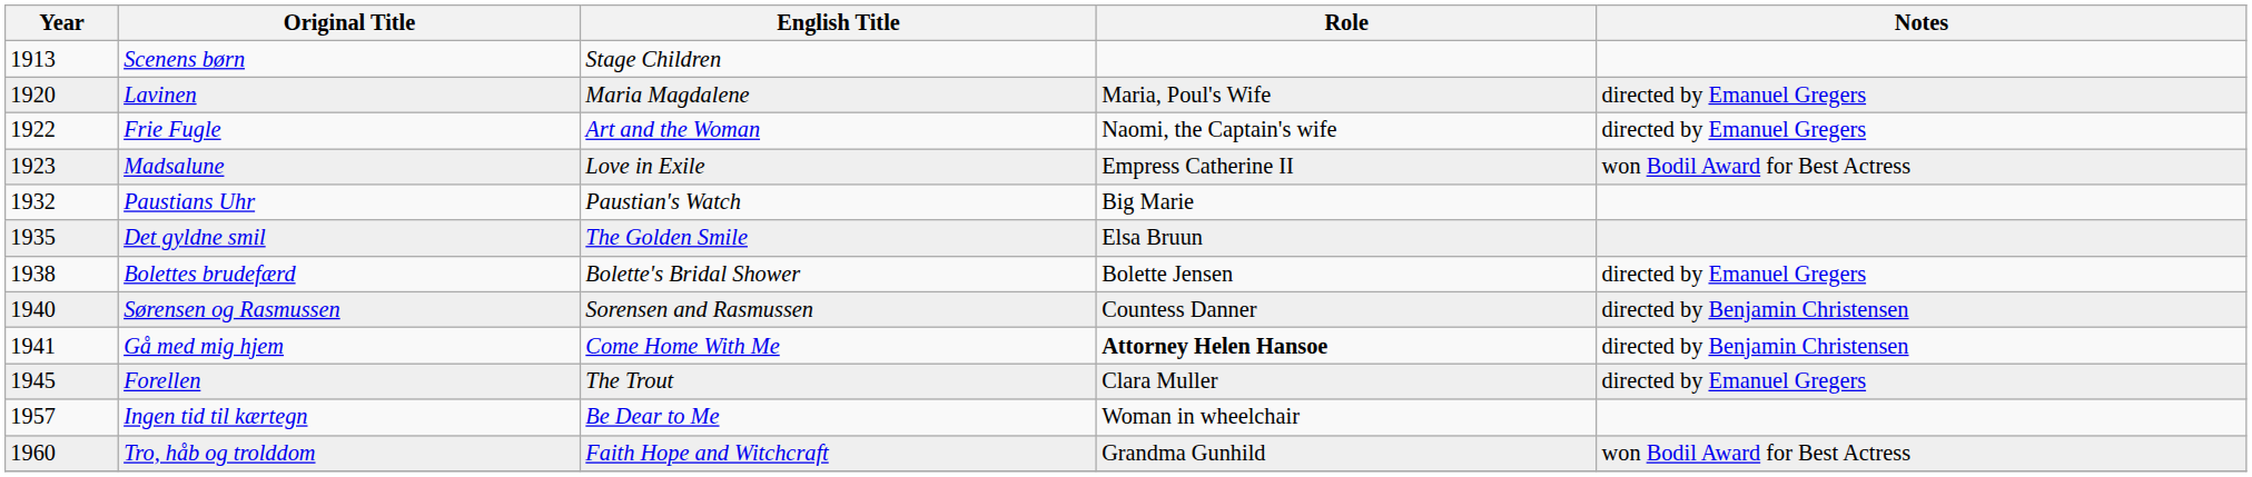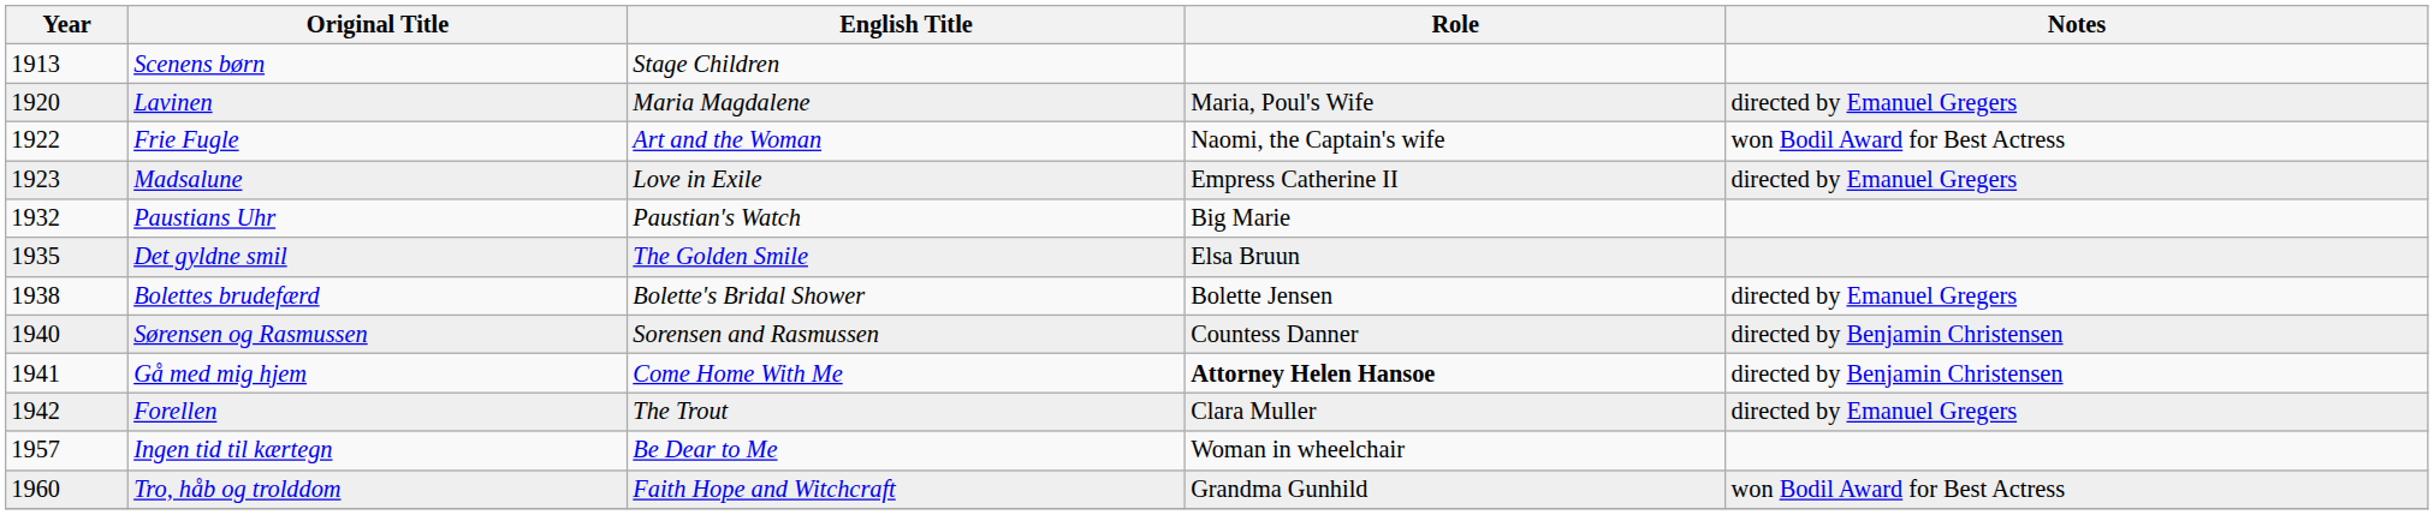Frie Fugle | Notes: directed by Emanuel Gregers -> won Bodil Award for Best Actress
Madsalune | Notes: won Bodil Award for Best Actress -> directed by Emanuel Gregers
Forellen | Year: 1945 -> 1942
